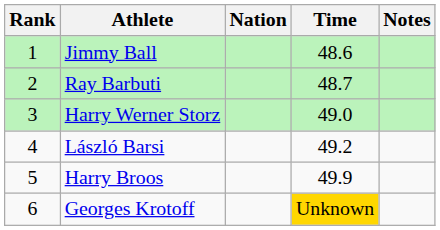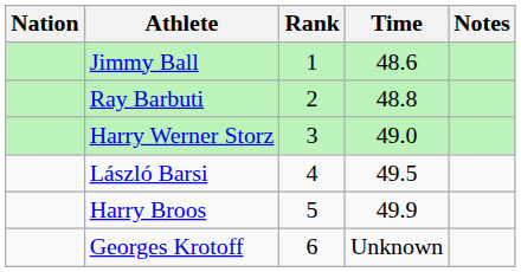columns swapped: Rank <-> Nation
Ray Barbuti | Time: 48.7 -> 48.8
László Barsi | Time: 49.2 -> 49.5
Georges Krotoff | Time: gold background -> no background
